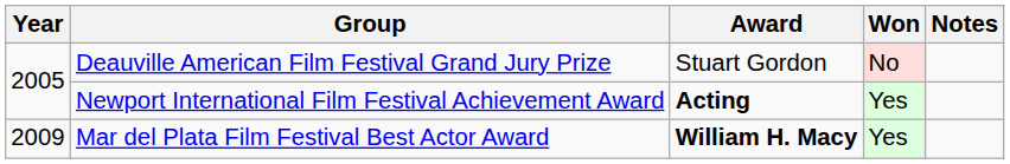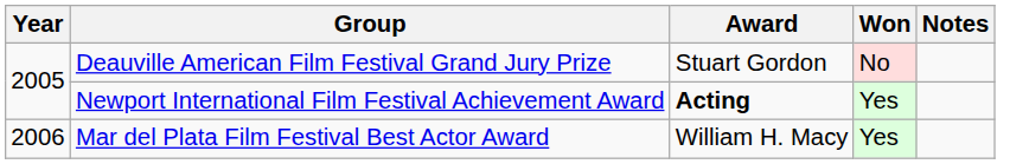Mar del Plata Film Festival Best Actor Award | Year: 2009 -> 2006
Mar del Plata Film Festival Best Actor Award | Award: bold -> normal
